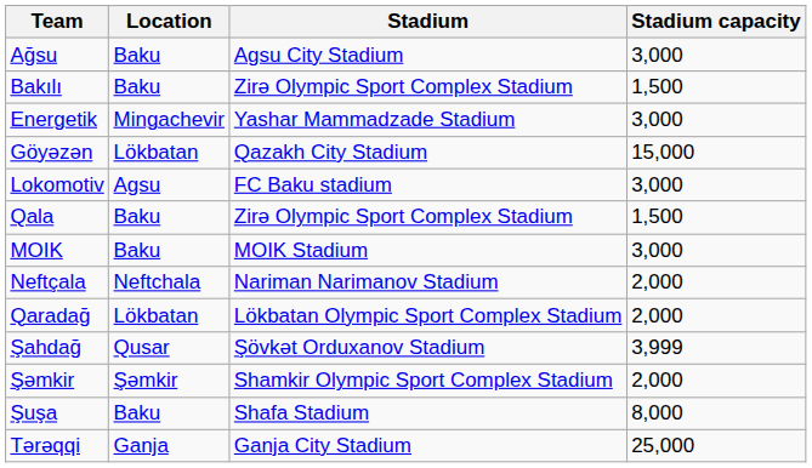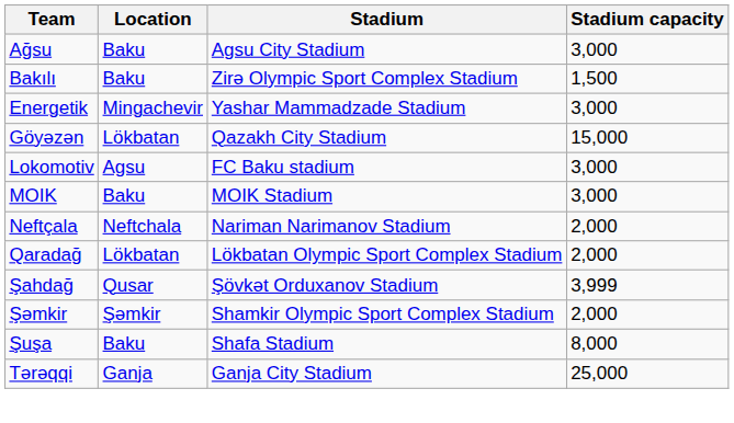- row: Qala | Baku | Zirə Olympic Sport Complex Stadium | 1,500
